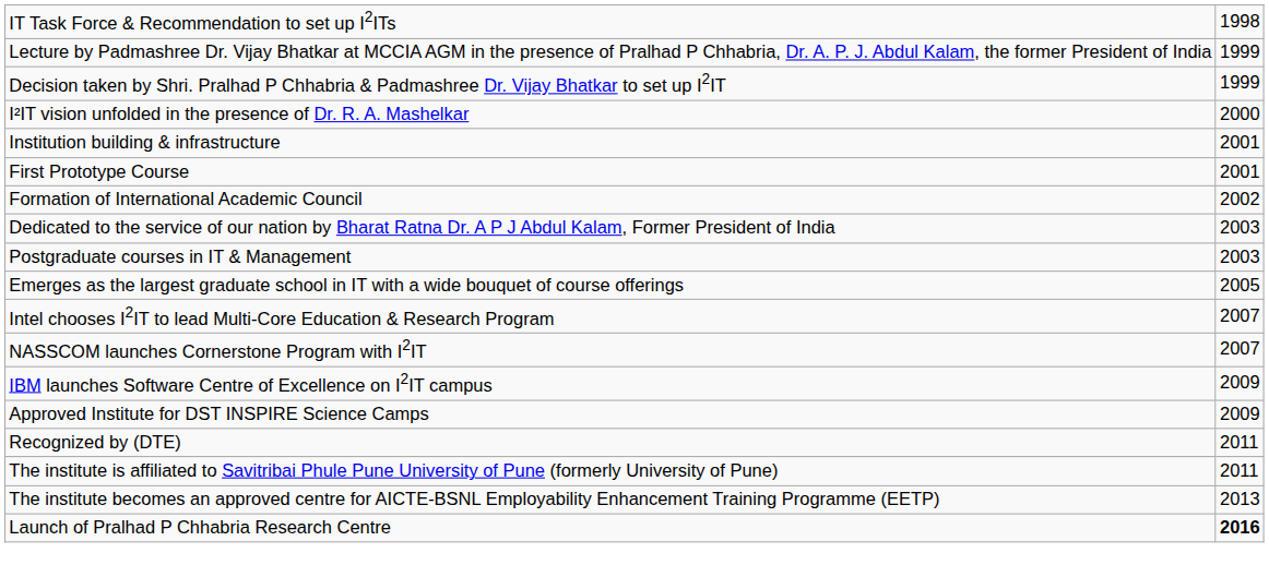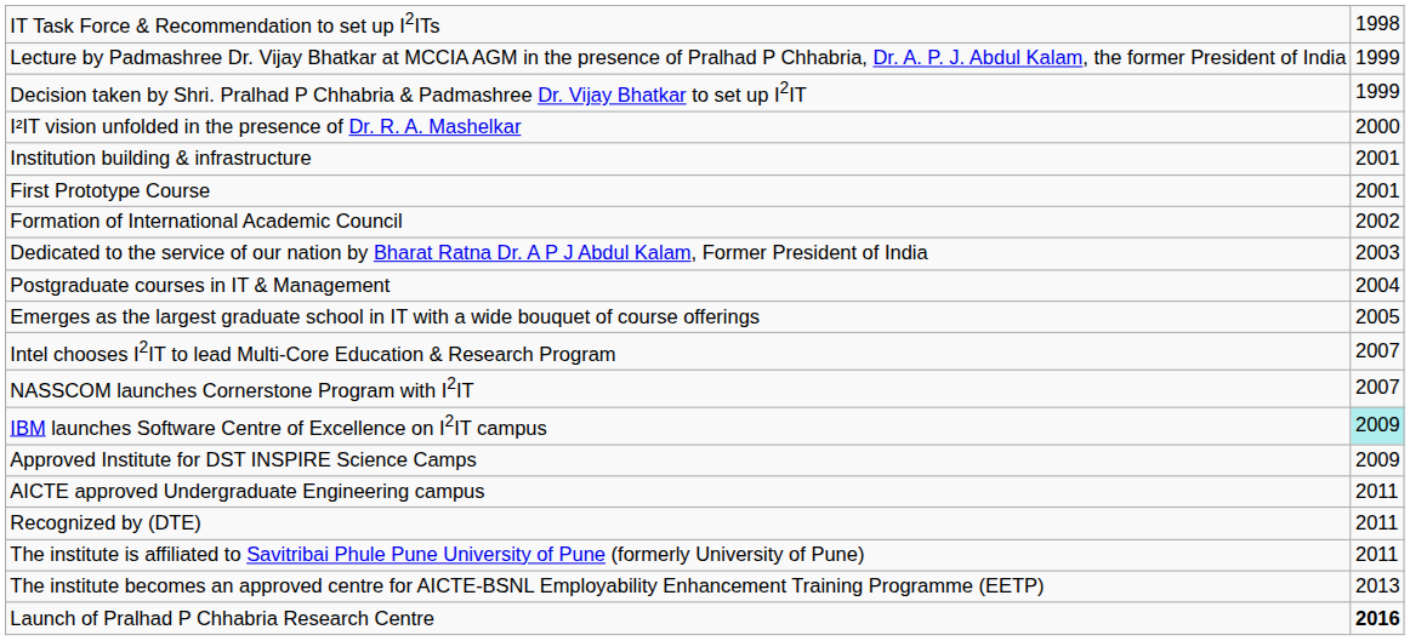Postgraduate courses in IT & Management | column 2: 2003 -> 2004
IBM launches Software Centre of Excellence on I2IT campus | column 2: no background -> paleturquoise background
+ row: AICTE approved Undergraduate Engineering campus | 2011
